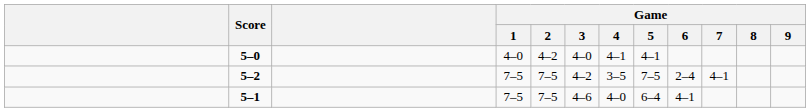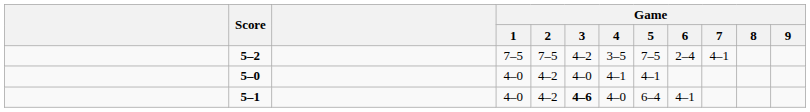rows swapped: 5–2 <-> 5–0
5–1 | Game / 1: 7–5 -> 4–0
5–1 | Game / 2: 7–5 -> 4–2
5–1 | Game / 3: normal -> bold
